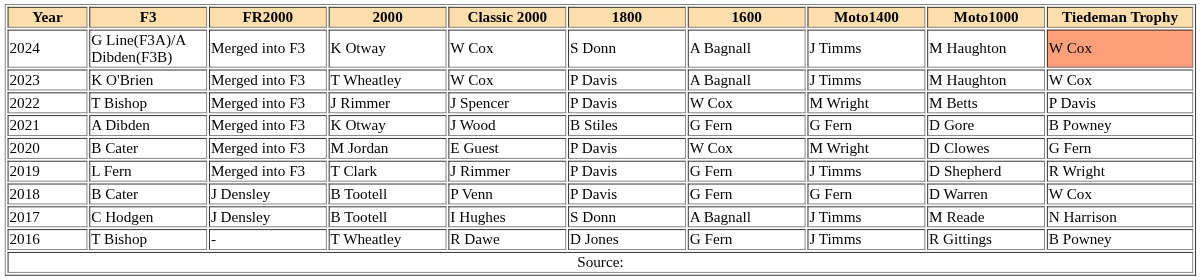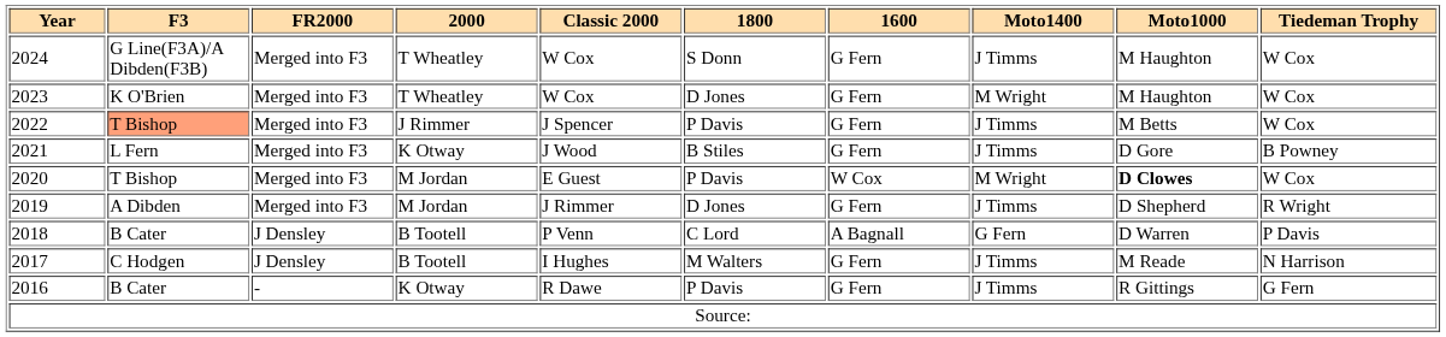2024 | 2000: K Otway -> T Wheatley
2024 | 1600: A Bagnall -> G Fern
2024 | Tiedeman Trophy: lightsalmon background -> no background
2023 | 1800: P Davis -> D Jones
2023 | 1600: A Bagnall -> G Fern
2023 | Moto1400: J Timms -> M Wright
2022 | F3: no background -> lightsalmon background
2022 | 1600: W Cox -> G Fern
2022 | Moto1400: M Wright -> J Timms
2022 | Tiedeman Trophy: P Davis -> W Cox
2021 | F3: A Dibden -> L Fern
2021 | Moto1400: G Fern -> J Timms
2020 | F3: B Cater -> T Bishop
2020 | Moto1000: normal -> bold
2020 | Tiedeman Trophy: G Fern -> W Cox
2019 | F3: L Fern -> A Dibden
2019 | 2000: T Clark -> M Jordan
2019 | 1800: P Davis -> D Jones
2018 | 1800: P Davis -> C Lord
2018 | 1600: G Fern -> A Bagnall
2018 | Tiedeman Trophy: W Cox -> P Davis
2017 | 1800: S Donn -> M Walters
2017 | 1600: A Bagnall -> G Fern
2016 | F3: T Bishop -> B Cater
2016 | 2000: T Wheatley -> K Otway
2016 | 1800: D Jones -> P Davis
2016 | Tiedeman Trophy: B Powney -> G Fern
